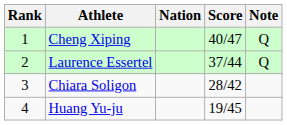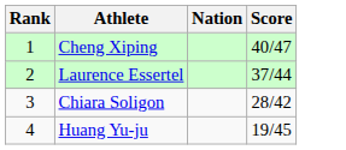- column: Note | Q | Q
